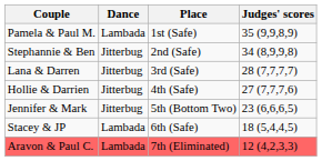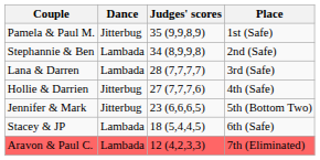columns swapped: Judges' scores <-> Place
Pamela & Paul M. | Dance: Lambada -> Jitterbug
Stephannie & Ben | Dance: Jitterbug -> Lambada
Lana & Darren | Dance: Jitterbug -> Lambada
